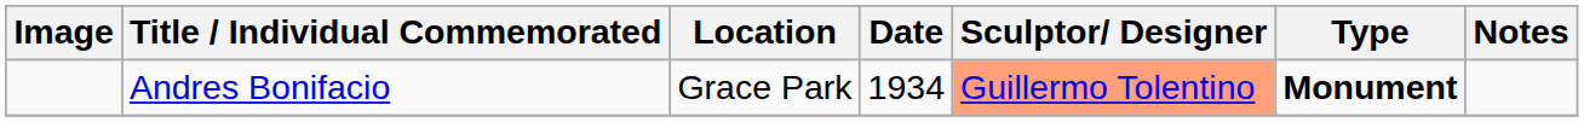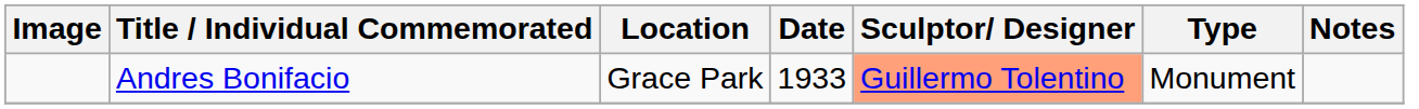Andres Bonifacio | Date: 1934 -> 1933
Andres Bonifacio | Type: bold -> normal
